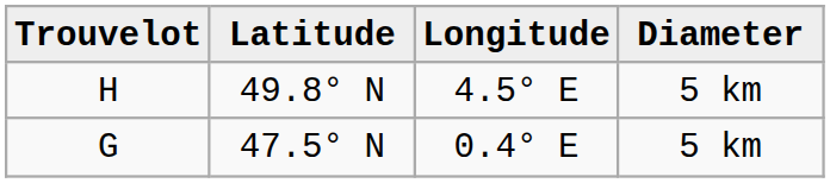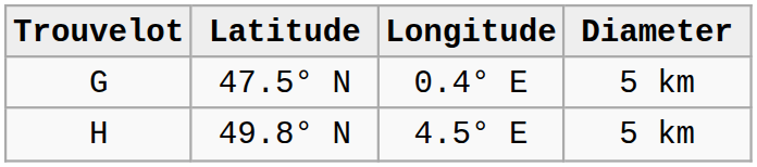rows swapped: G <-> H
